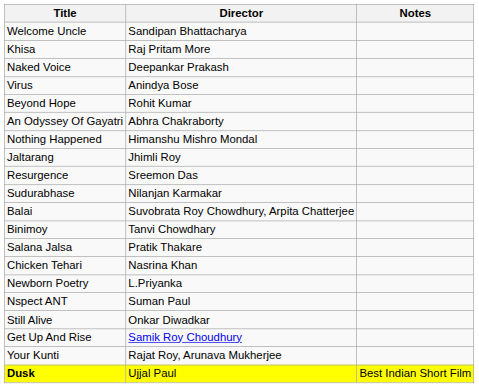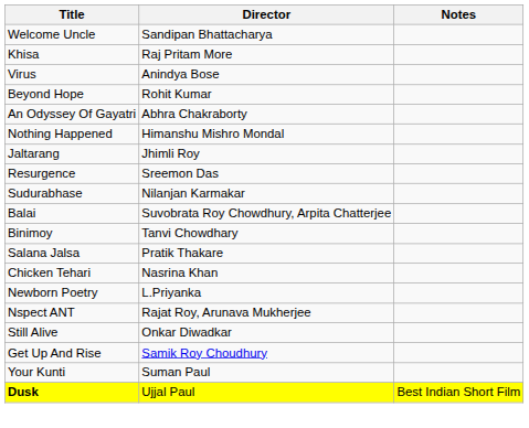- row: Naked Voice | Deepankar Prakash
Nspect ANT | Director: Suman Paul -> Rajat Roy, Arunava Mukherjee
Your Kunti | Director: Rajat Roy, Arunava Mukherjee -> Suman Paul
